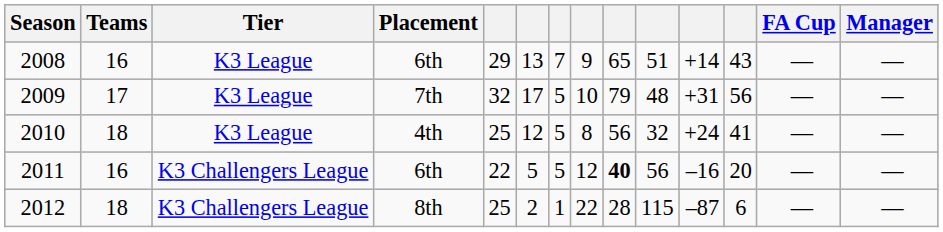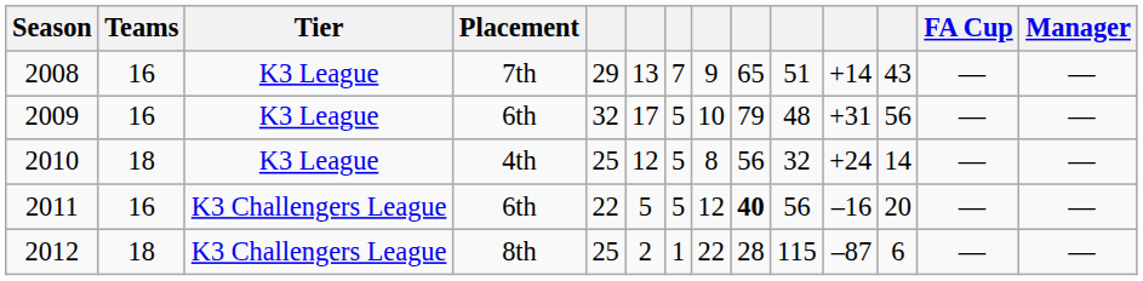2008 | Placement: 6th -> 7th
2009 | Teams: 17 -> 16
2009 | Placement: 7th -> 6th
2010 | column 12: 41 -> 14
